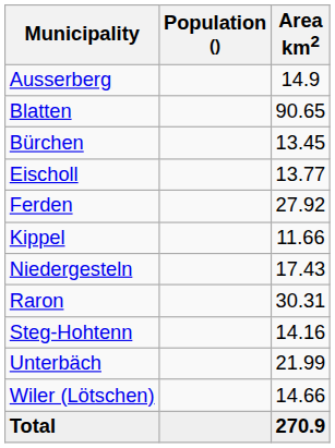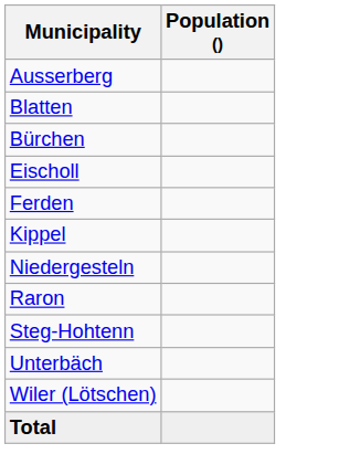- column: Area km2 | 14.9 | 90.65 | 13.45 | 13.77 | 27.92 | 11.66 | 17.43 | 30.31 | 14.16 | 21.99 | 14.66 | 270.9
